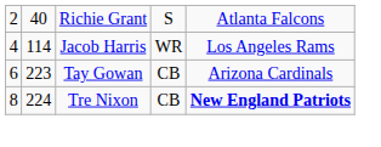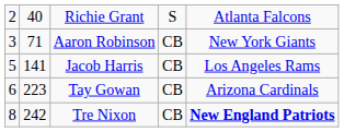+ row: 3 | 71 | Aaron Robinson | CB | New York Giants
Jacob Harris | column 1: 4 -> 5
Jacob Harris | column 2: 114 -> 141
Jacob Harris | column 4: WR -> CB
Tre Nixon | column 2: 224 -> 242
